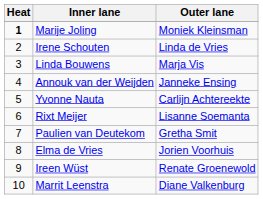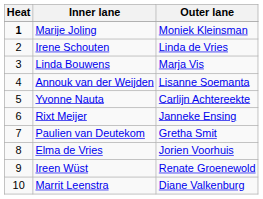Annouk van der Weijden | Outer lane: Janneke Ensing -> Lisanne Soemanta
Rixt Meijer | Outer lane: Lisanne Soemanta -> Janneke Ensing
